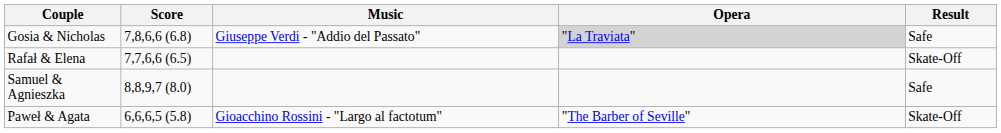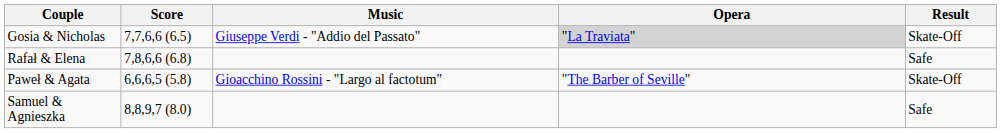Gosia & Nicholas | Score: 7,8,6,6 (6.8) -> 7,7,6,6 (6.5)
Gosia & Nicholas | Result: Safe -> Skate-Off
Rafał & Elena | Score: 7,7,6,6 (6.5) -> 7,8,6,6 (6.8)
Rafał & Elena | Result: Skate-Off -> Safe
rows swapped: Paweł & Agata <-> Samuel & Agnieszka
